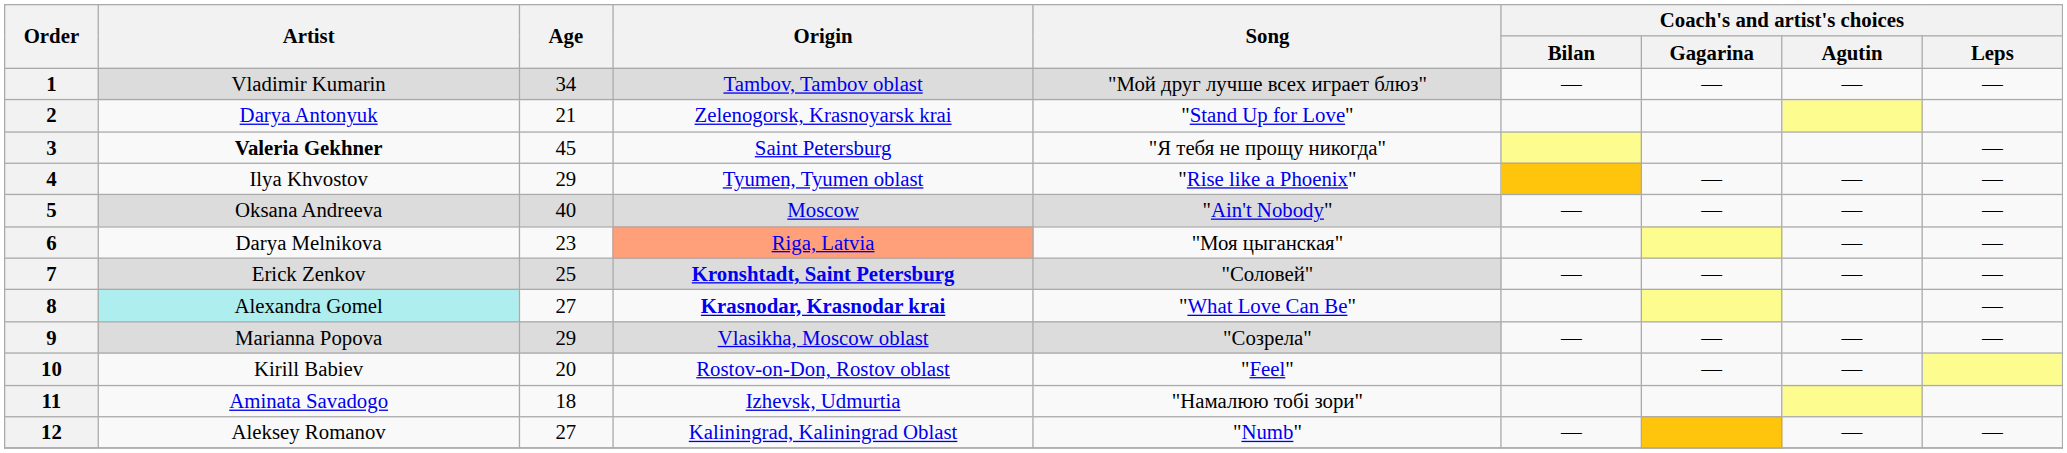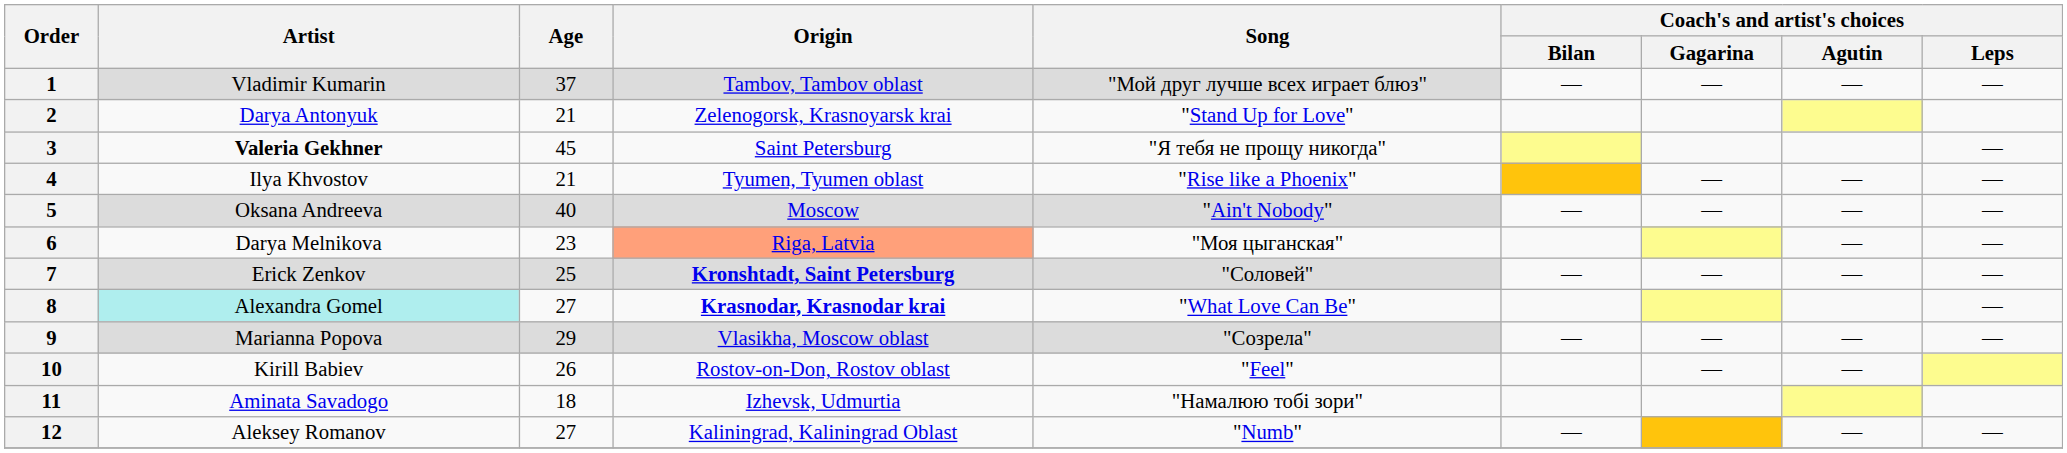1 | Age: 34 -> 37
4 | Age: 29 -> 21
10 | Age: 20 -> 26
